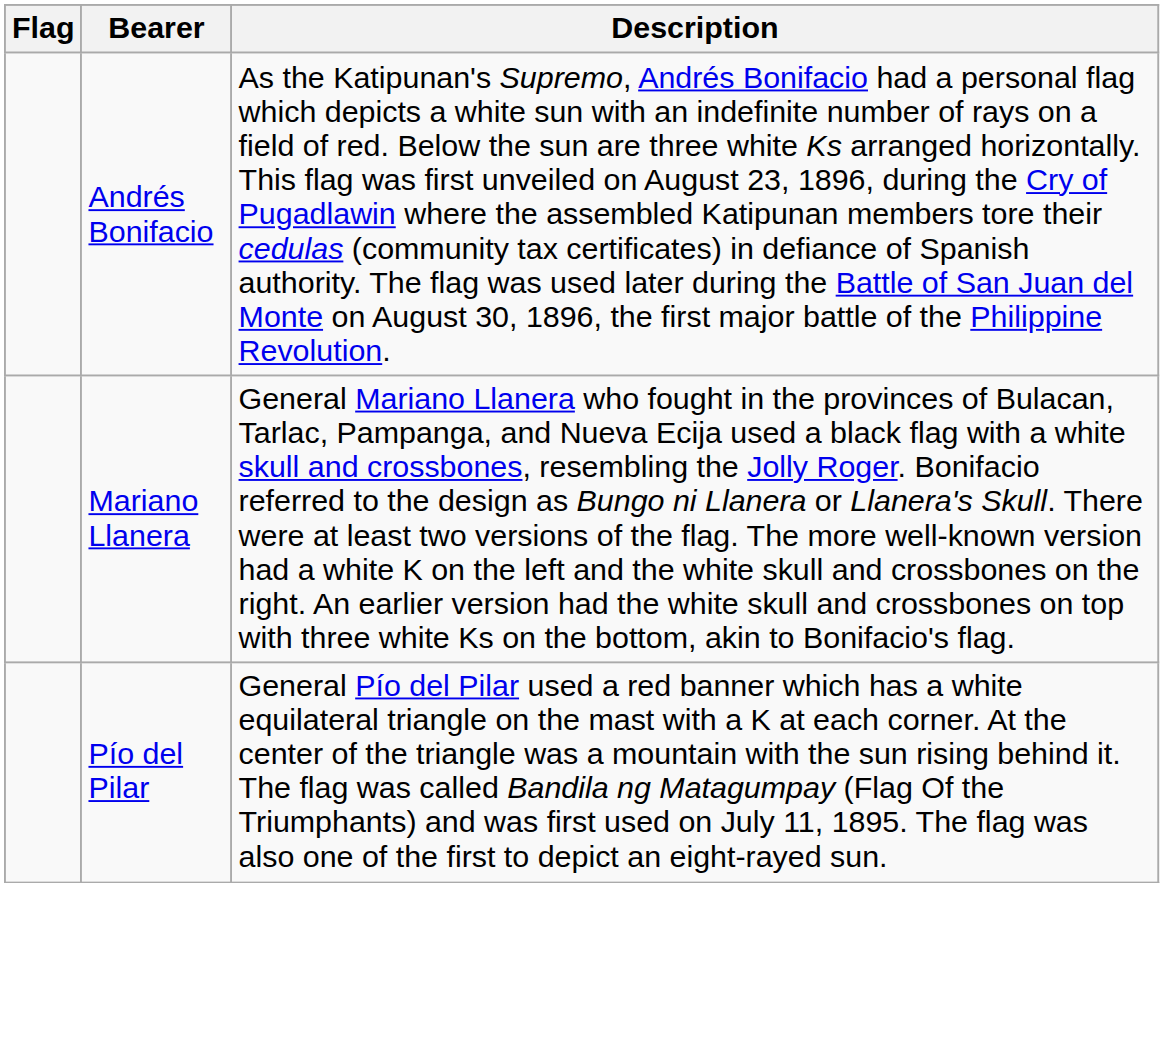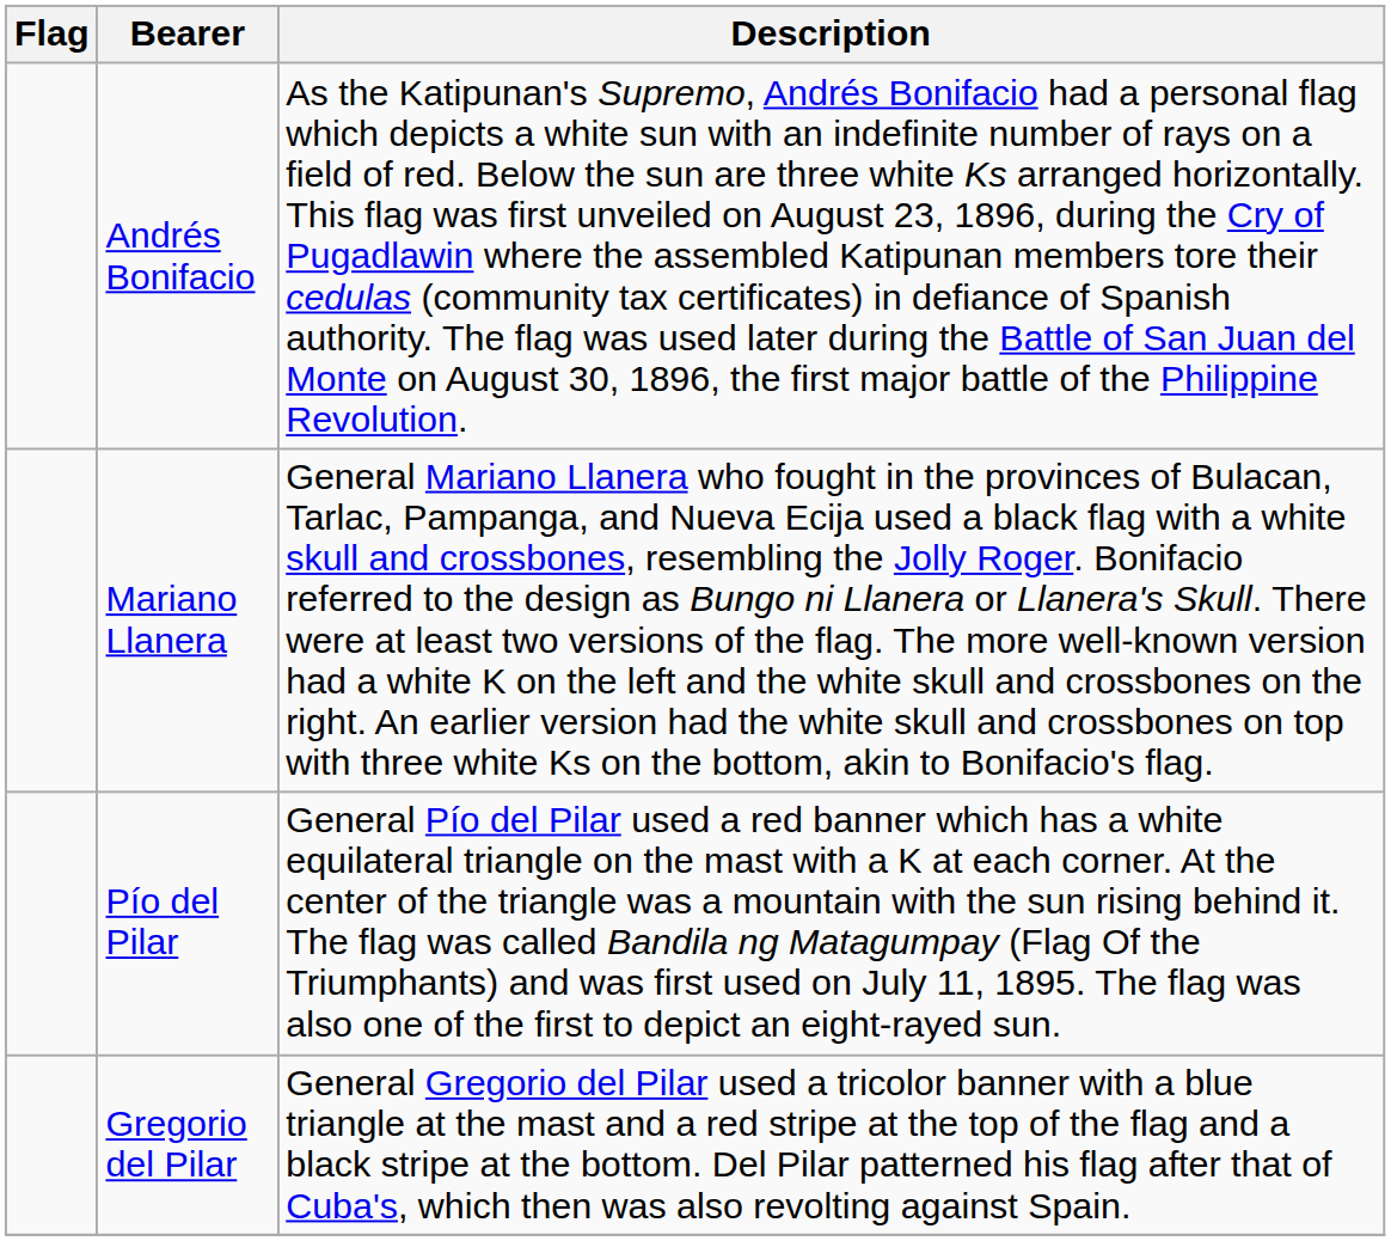+ row: Gregorio del Pilar | General Gregorio del Pilar used a tricolor banner with a blue triangle at the mast and a red stripe at the top of the flag and a black stripe at the bottom. Del Pilar patterned his flag after that of Cuba's, which then was also revolting against Spain.
